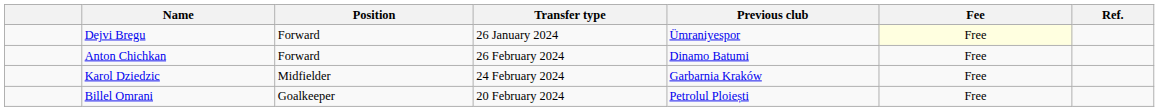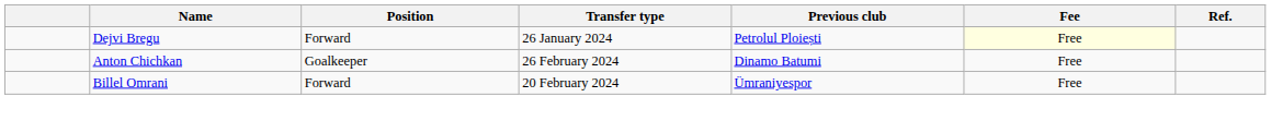Dejvi Bregu | Previous club: Ümraniyespor -> Petrolul Ploiești
Anton Chichkan | Position: Forward -> Goalkeeper
- row: Karol Dziedzic | Midfielder | 24 February 2024 | Garbarnia Kraków | Free
Billel Omrani | Position: Goalkeeper -> Forward
Billel Omrani | Previous club: Petrolul Ploiești -> Ümraniyespor
